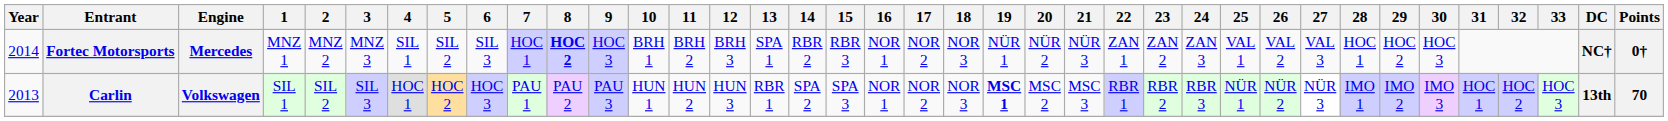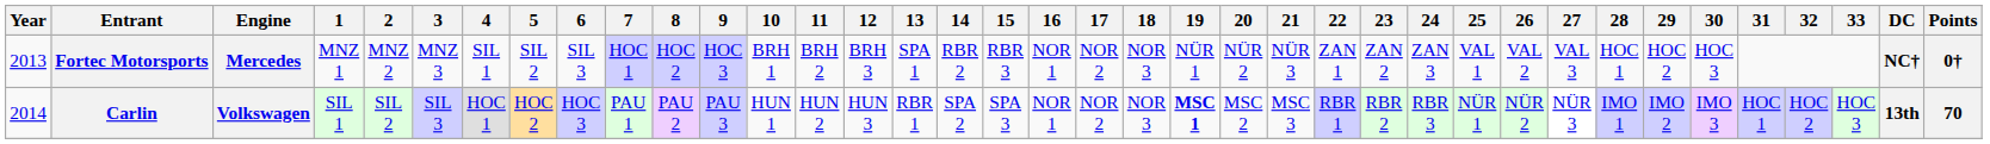Fortec Motorsports | Year: 2014 -> 2013
Fortec Motorsports | 8: bold -> normal
Carlin | Year: 2013 -> 2014
